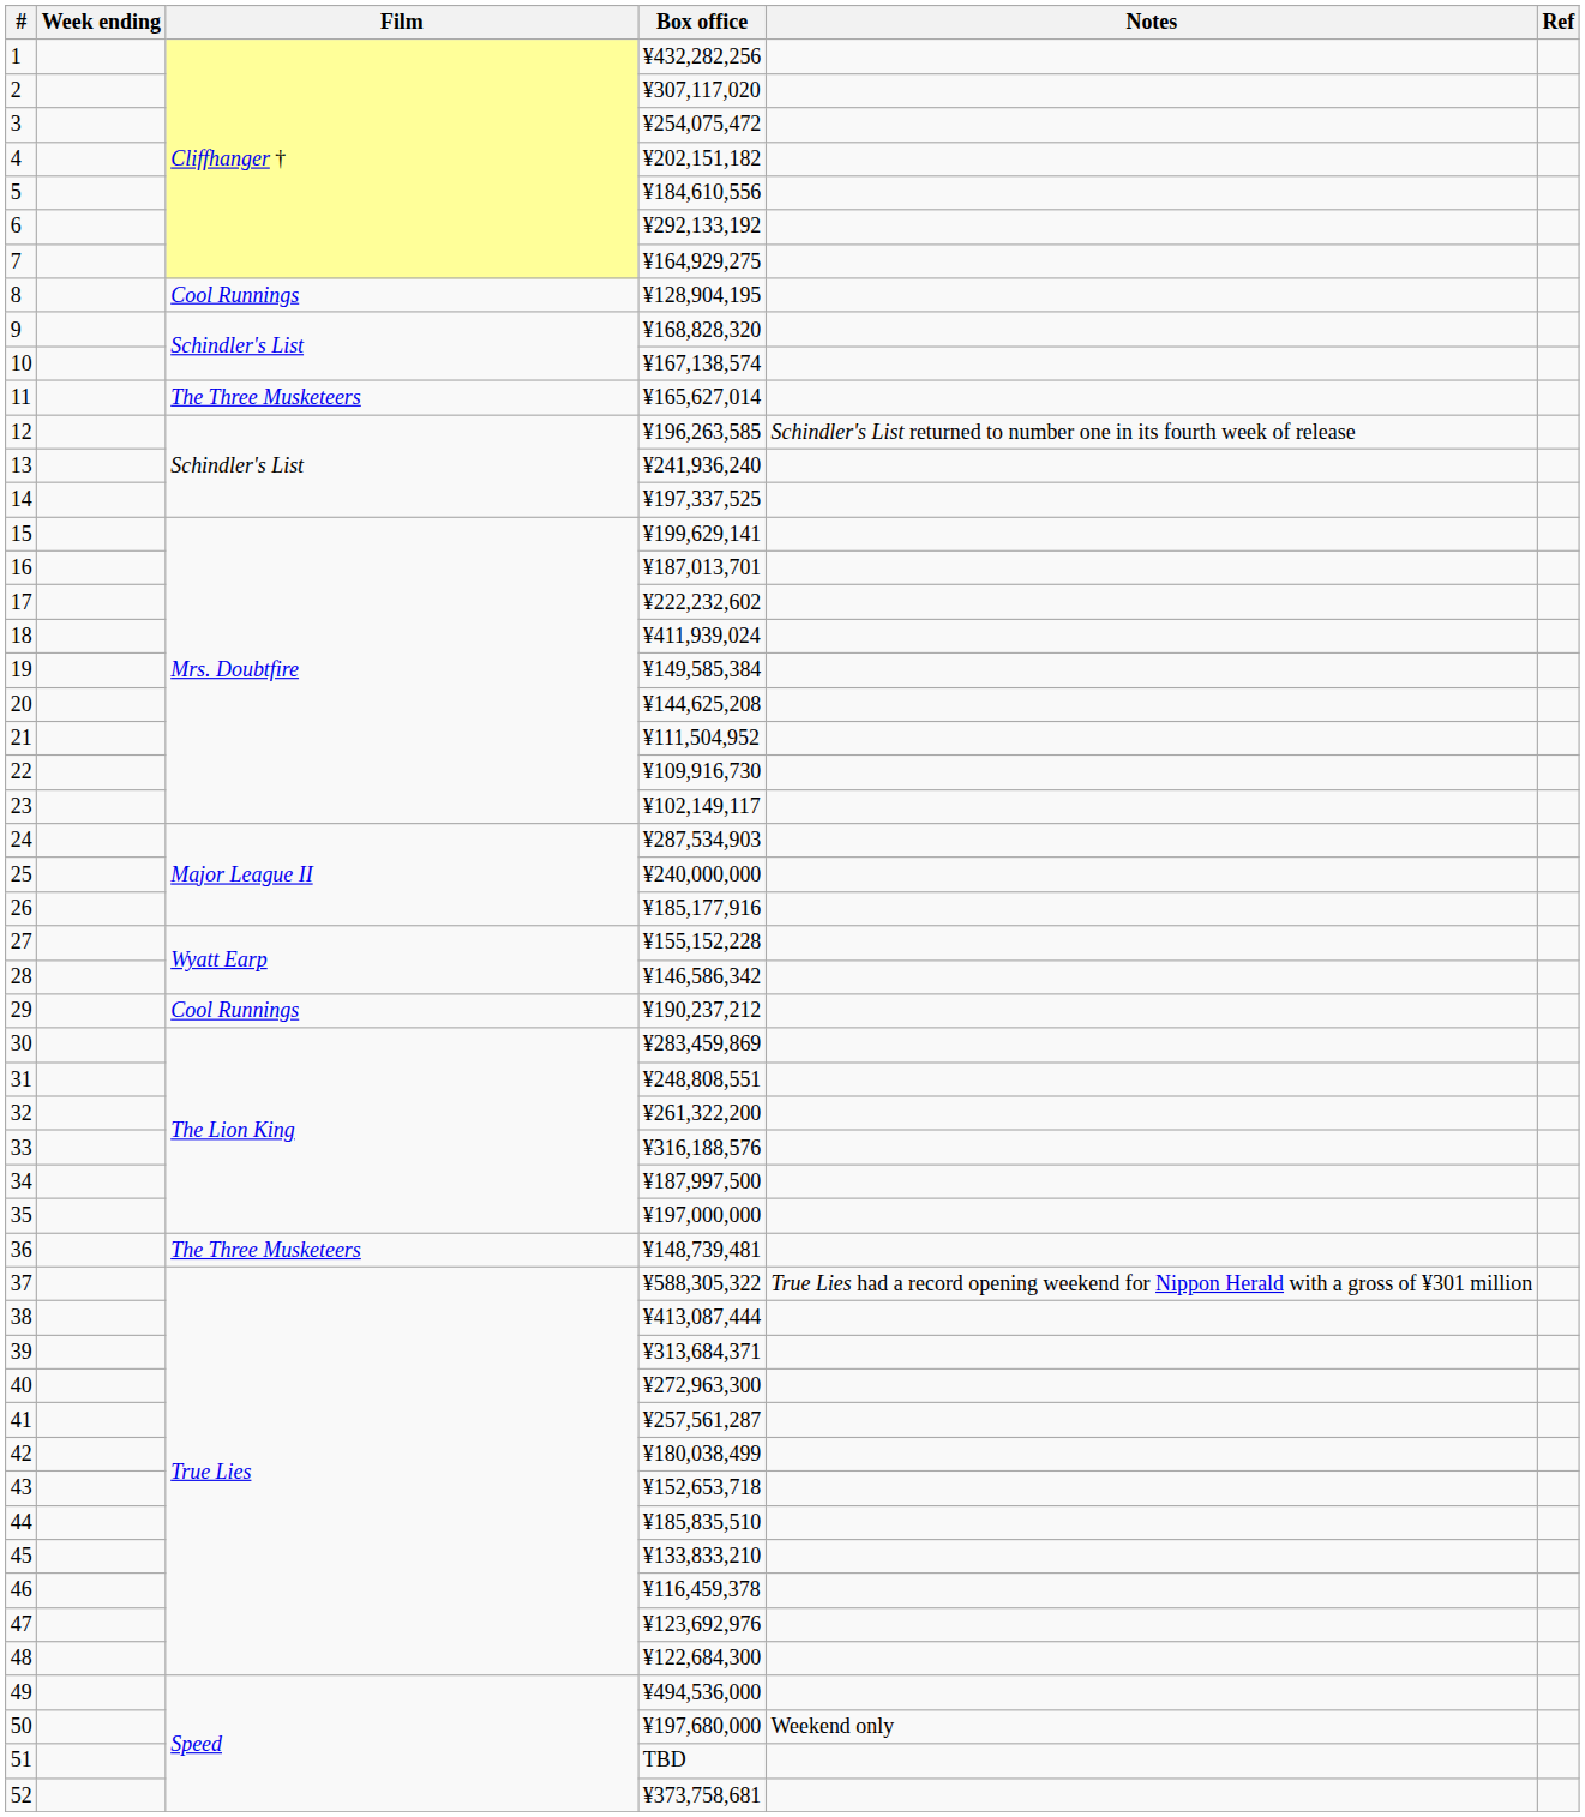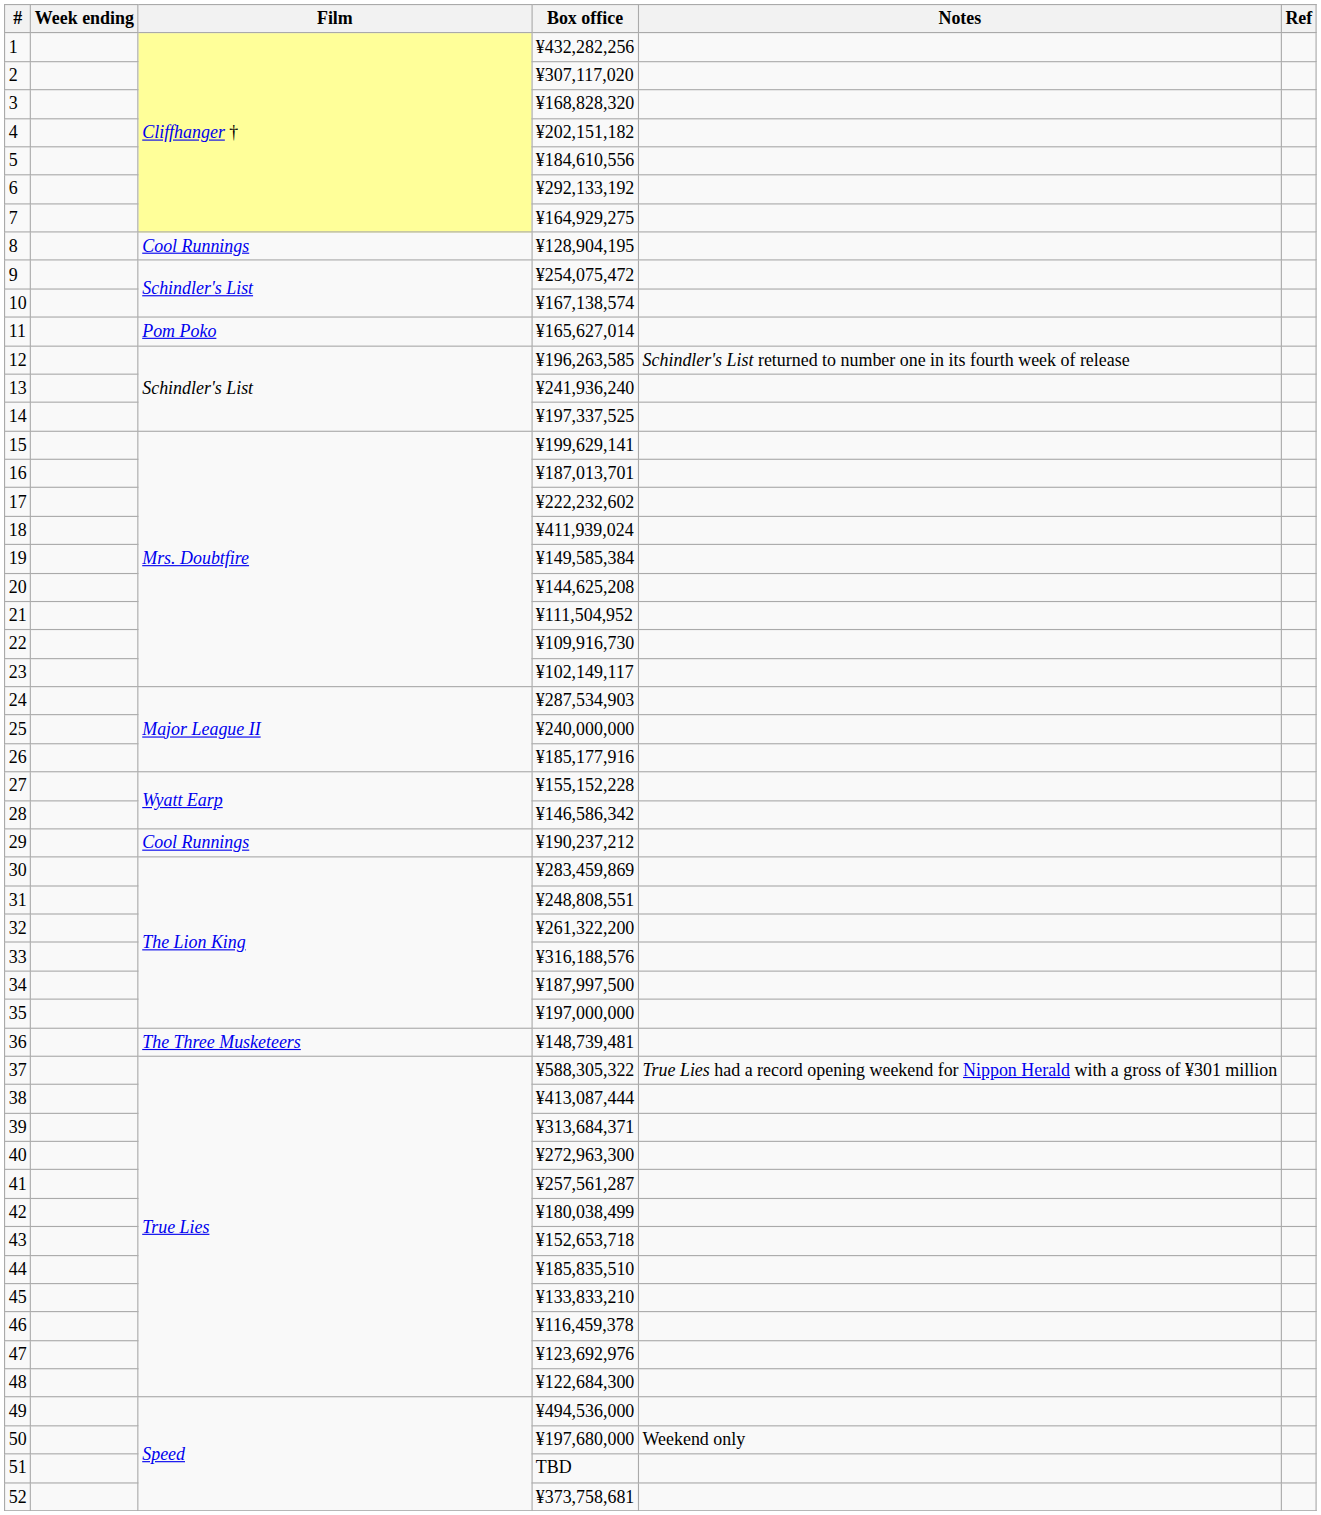3 | Box office: ¥254,075,472 -> ¥168,828,320
9 | Box office: ¥168,828,320 -> ¥254,075,472
11 | Film: The Three Musketeers -> Pom Poko
